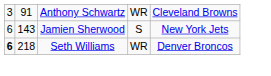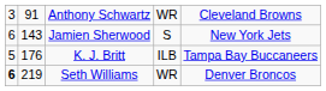+ row: 5 | 176 | K. J. Britt | ILB | Tampa Bay Buccaneers
Seth Williams | column 2: 218 -> 219
